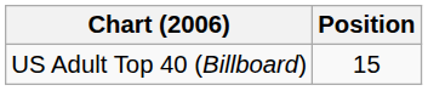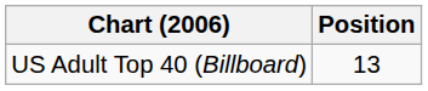US Adult Top 40 (Billboard) | Position: 15 -> 13
